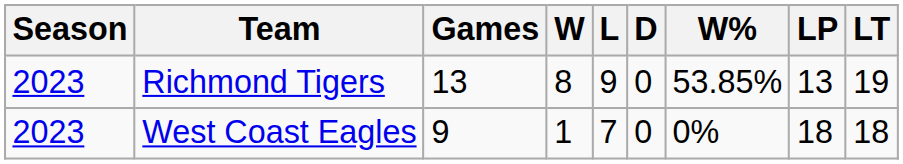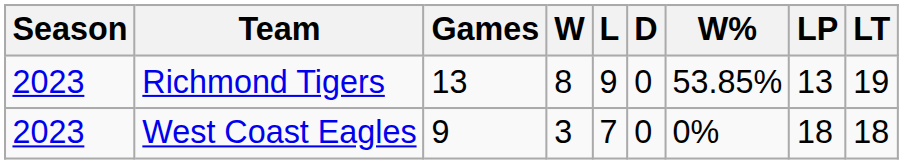West Coast Eagles | W: 1 -> 3
